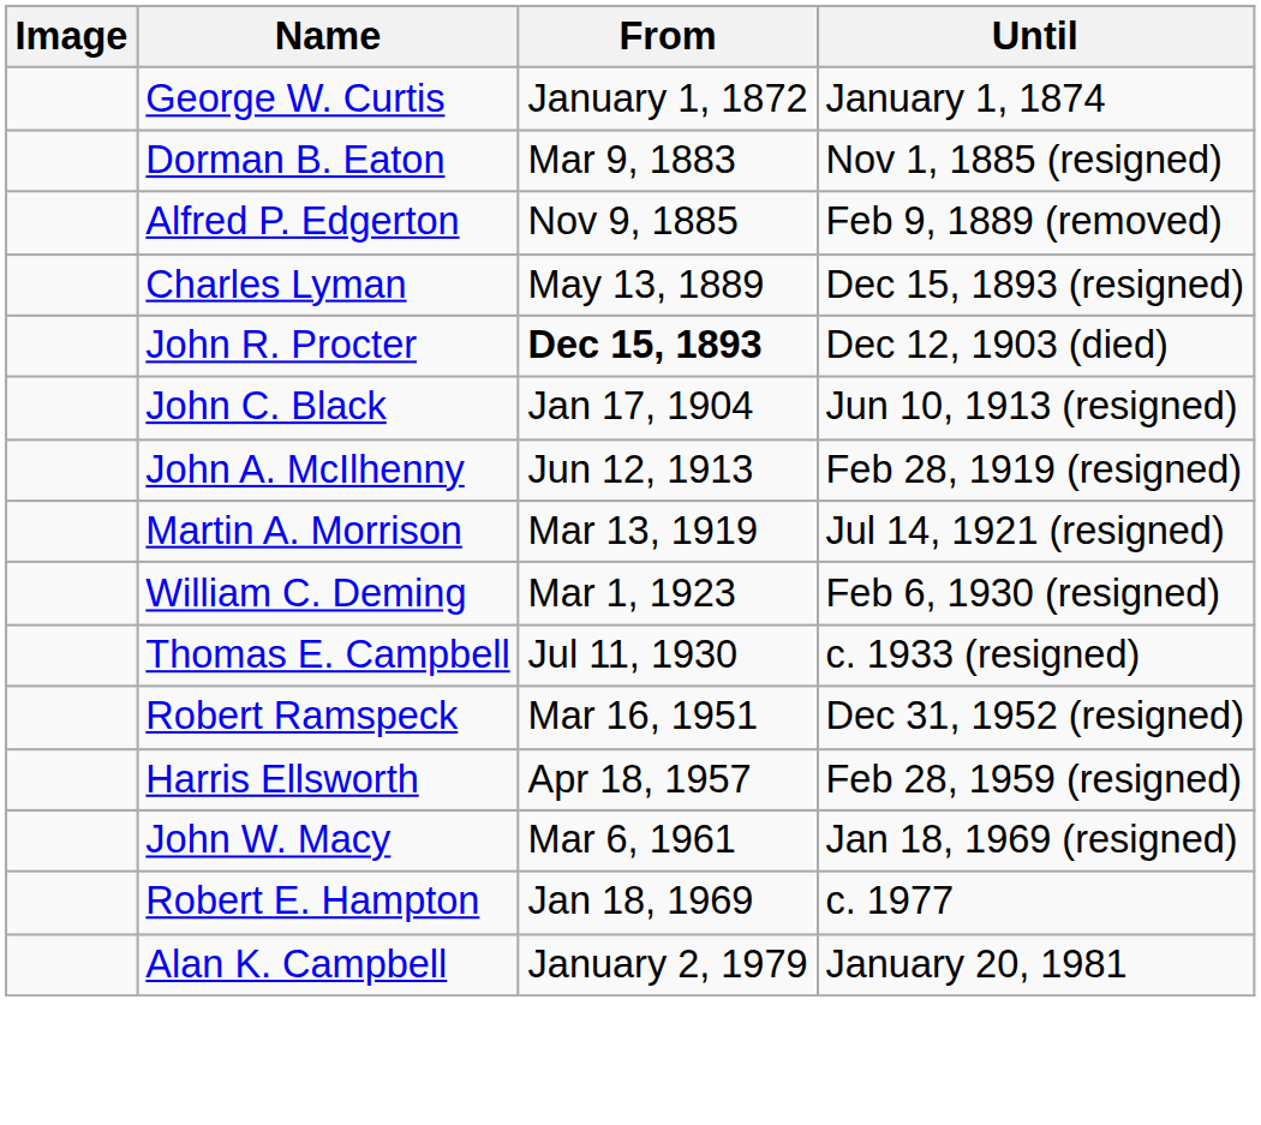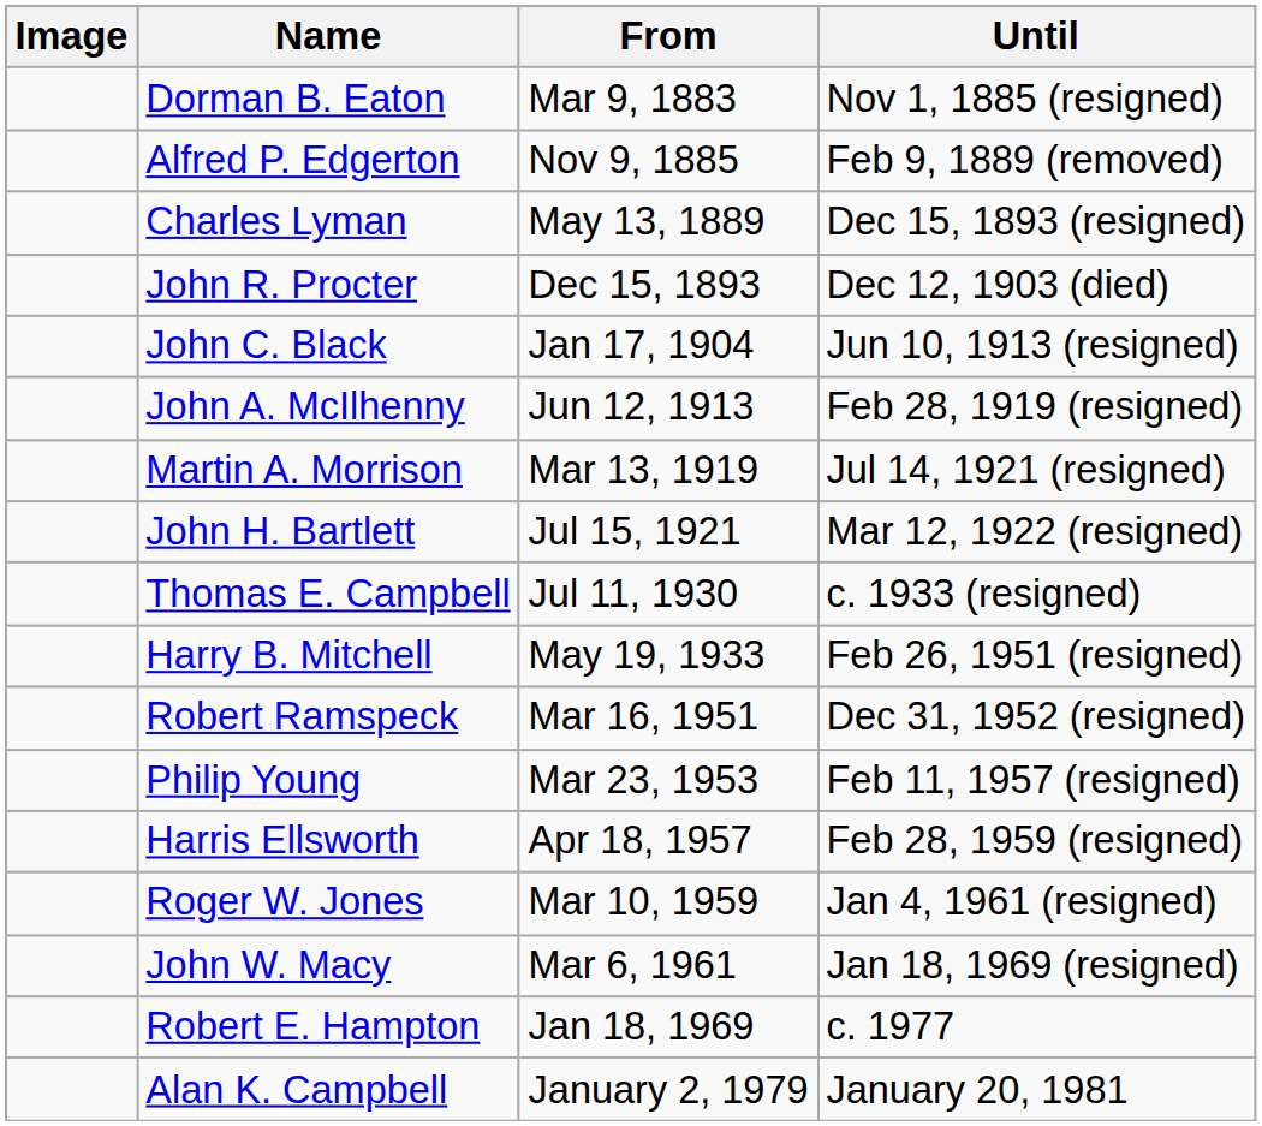- row: George W. Curtis | January 1, 1872 | January 1, 1874
John R. Procter | From: bold -> normal
+ row: John H. Bartlett | Jul 15, 1921 | Mar 12, 1922 (resigned)
- row: William C. Deming | Mar 1, 1923 | Feb 6, 1930 (resigned)
+ row: Harry B. Mitchell | May 19, 1933 | Feb 26, 1951 (resigned)
+ row: Philip Young | Mar 23, 1953 | Feb 11, 1957 (resigned)
+ row: Roger W. Jones | Mar 10, 1959 | Jan 4, 1961 (resigned)
